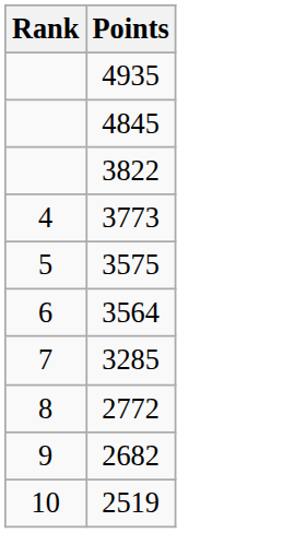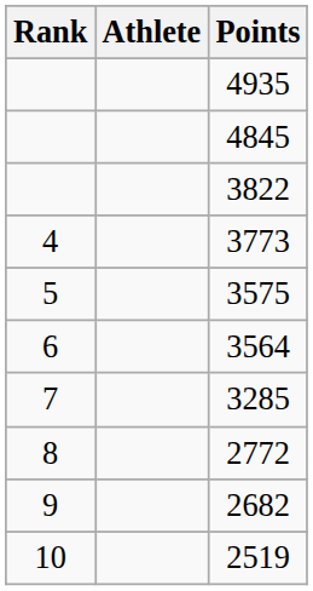+ column: Athlete
